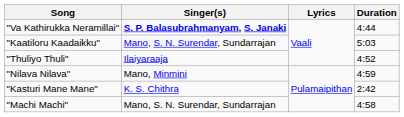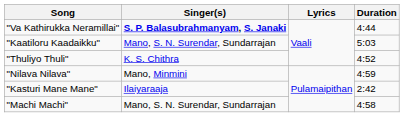"Thuliyo Thuli" | Singer(s): Ilaiyaraaja -> K. S. Chithra
"Kasturi Mane Mane" | Singer(s): K. S. Chithra -> Ilaiyaraaja
